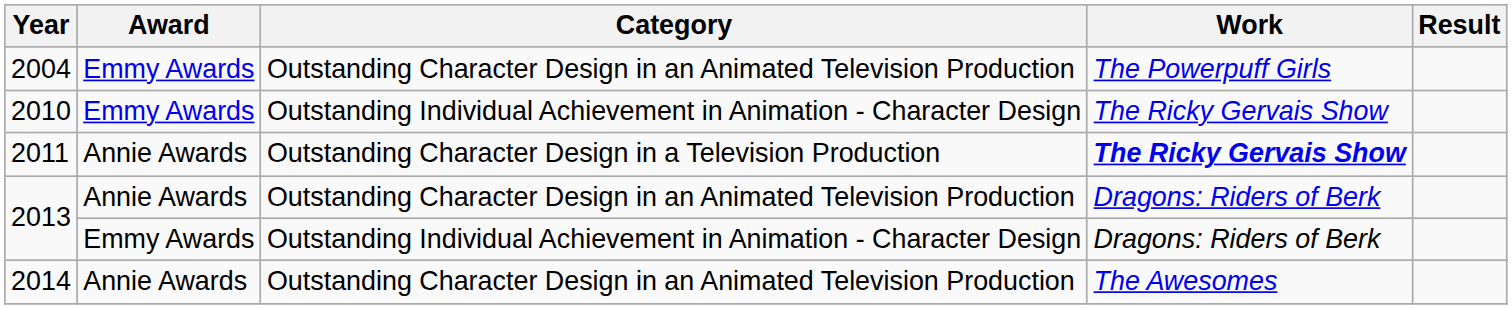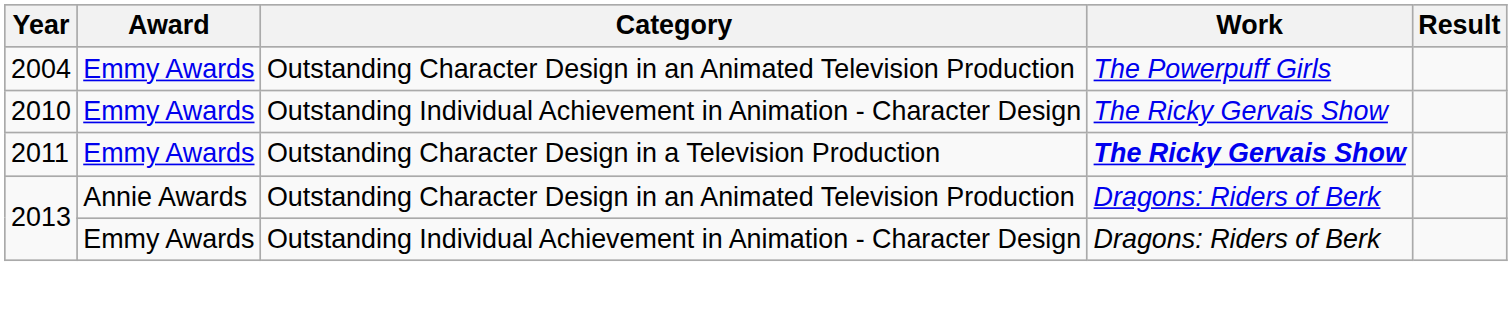2011 | Award: Annie Awards -> Emmy Awards
- row: 2014 | Annie Awards | Outstanding Character Design in an Animated Television Production | The Awesomes
